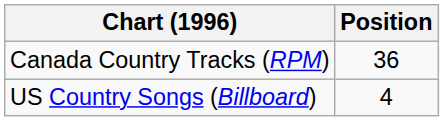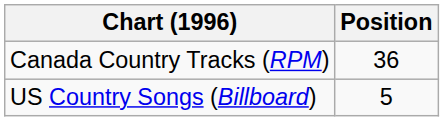US Country Songs (Billboard) | Position: 4 -> 5
